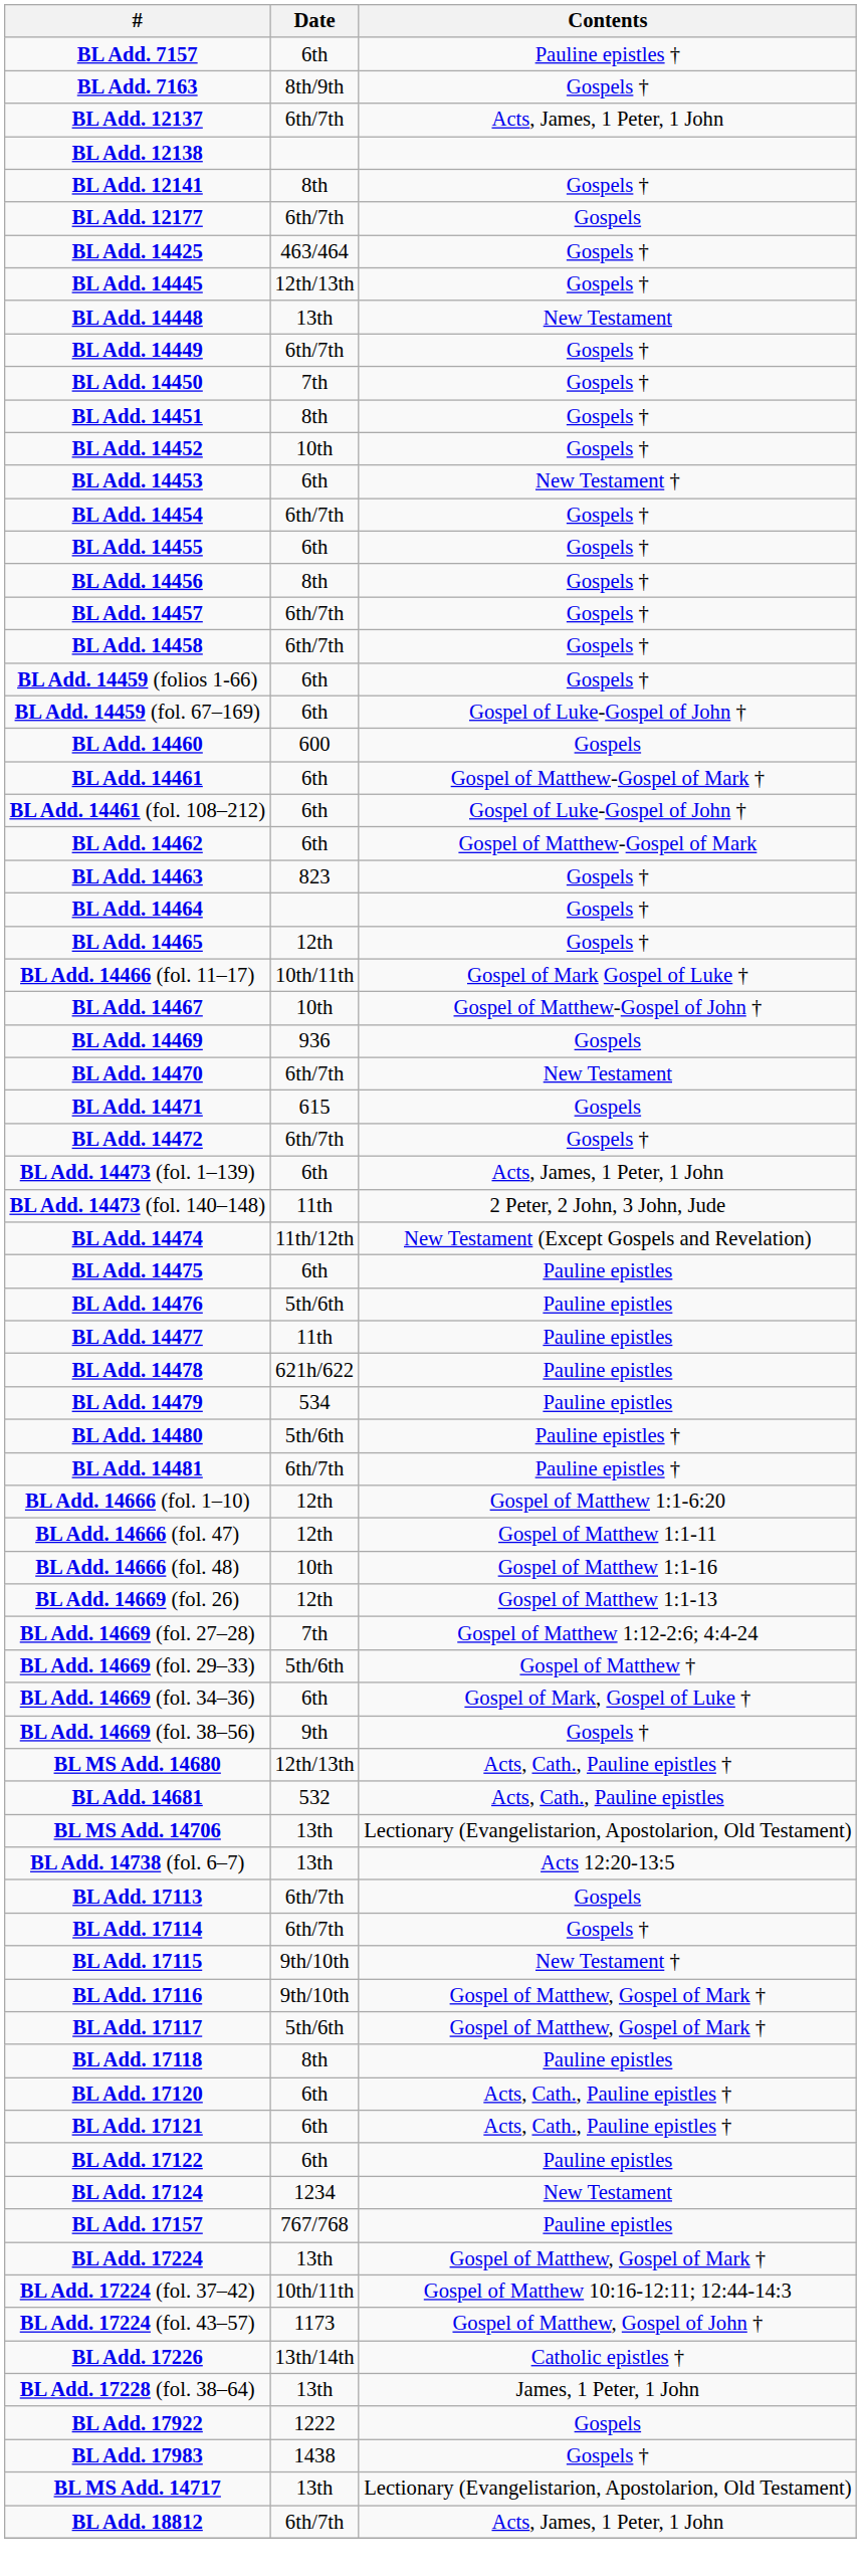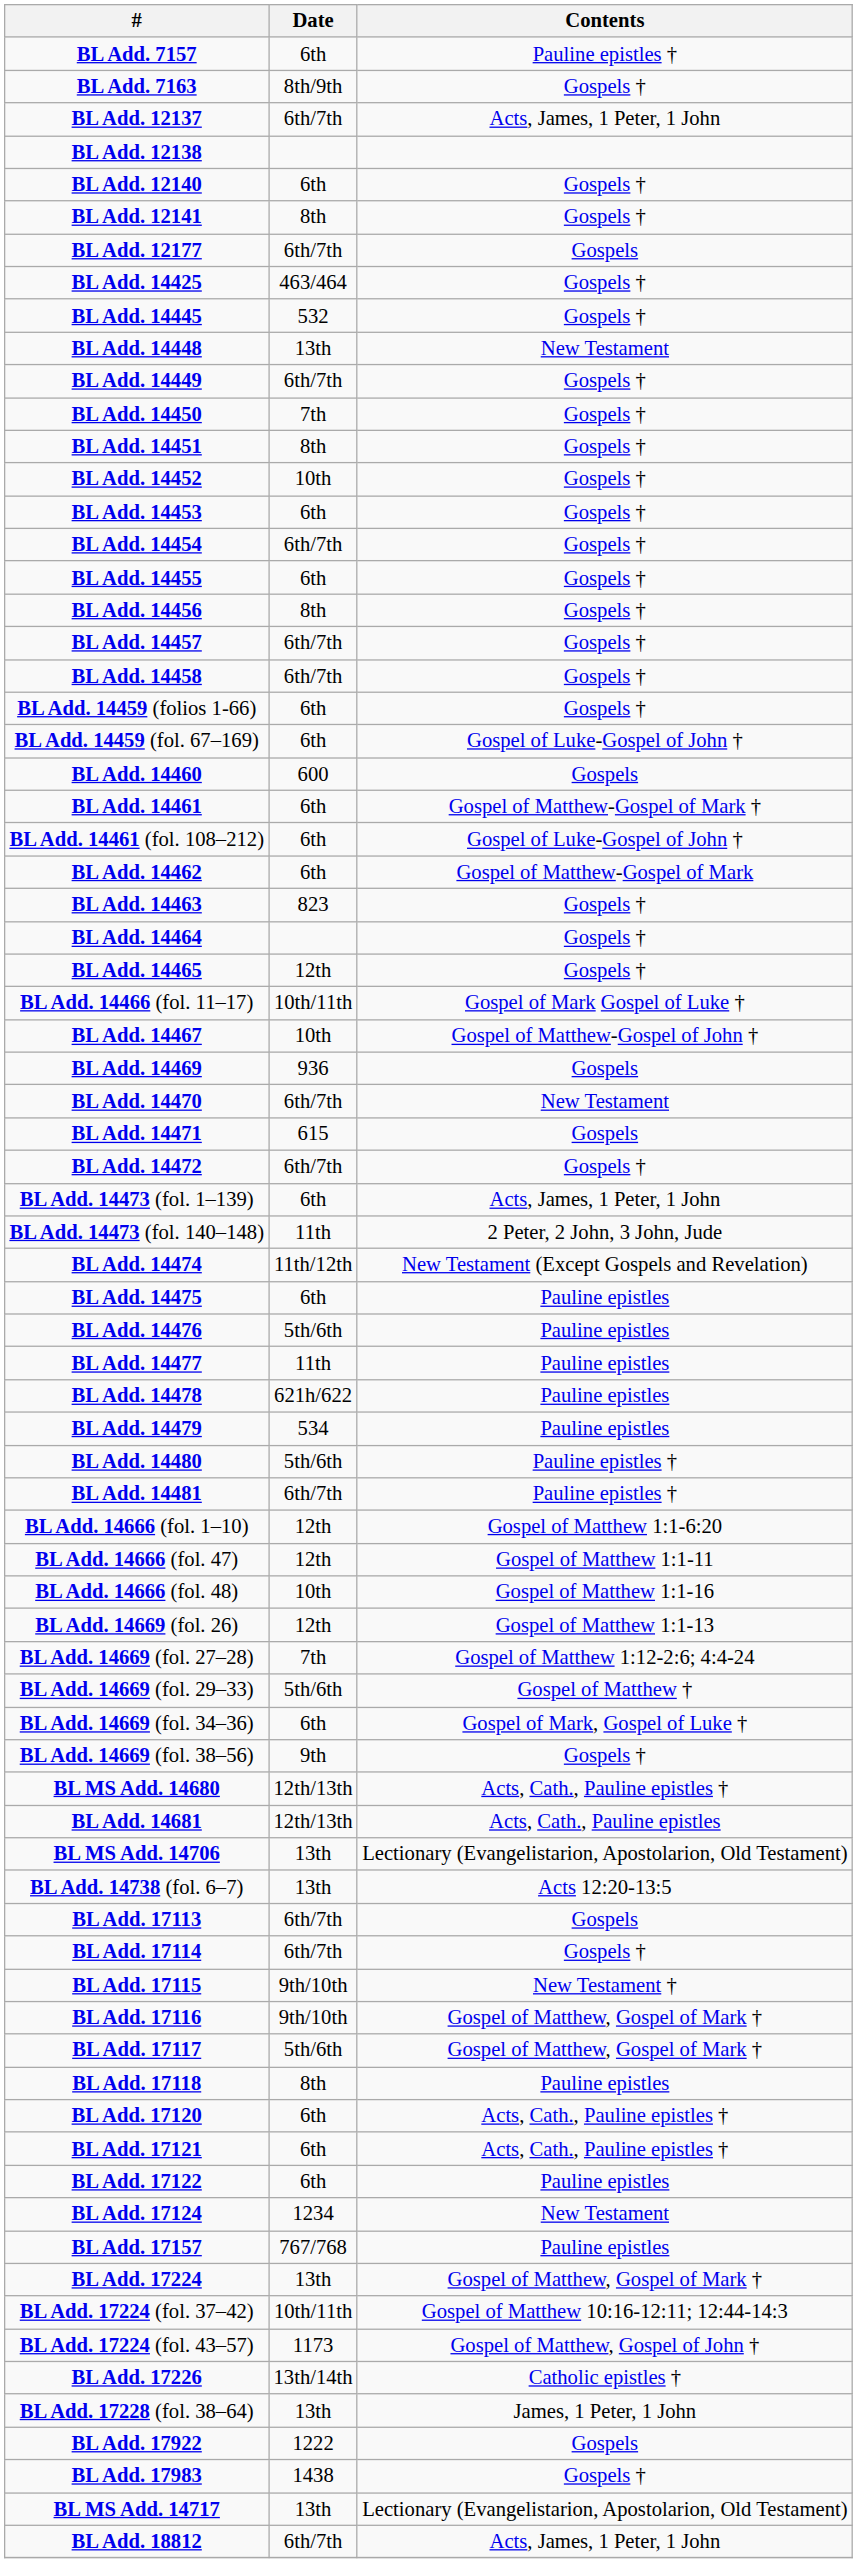+ row: BL Add. 12140 | 6th | Gospels †
BL Add. 14445 | Date: 12th/13th -> 532
BL Add. 14453 | Contents: New Testament † -> Gospels †
BL Add. 14681 | Date: 532 -> 12th/13th
